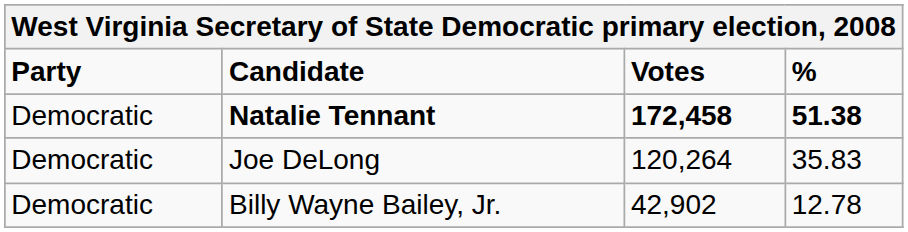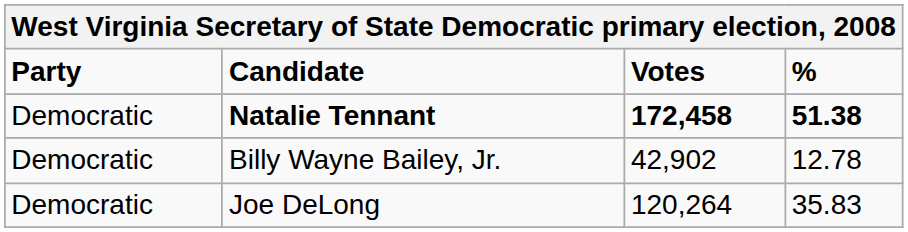rows swapped: Joe DeLong <-> Billy Wayne Bailey, Jr.
